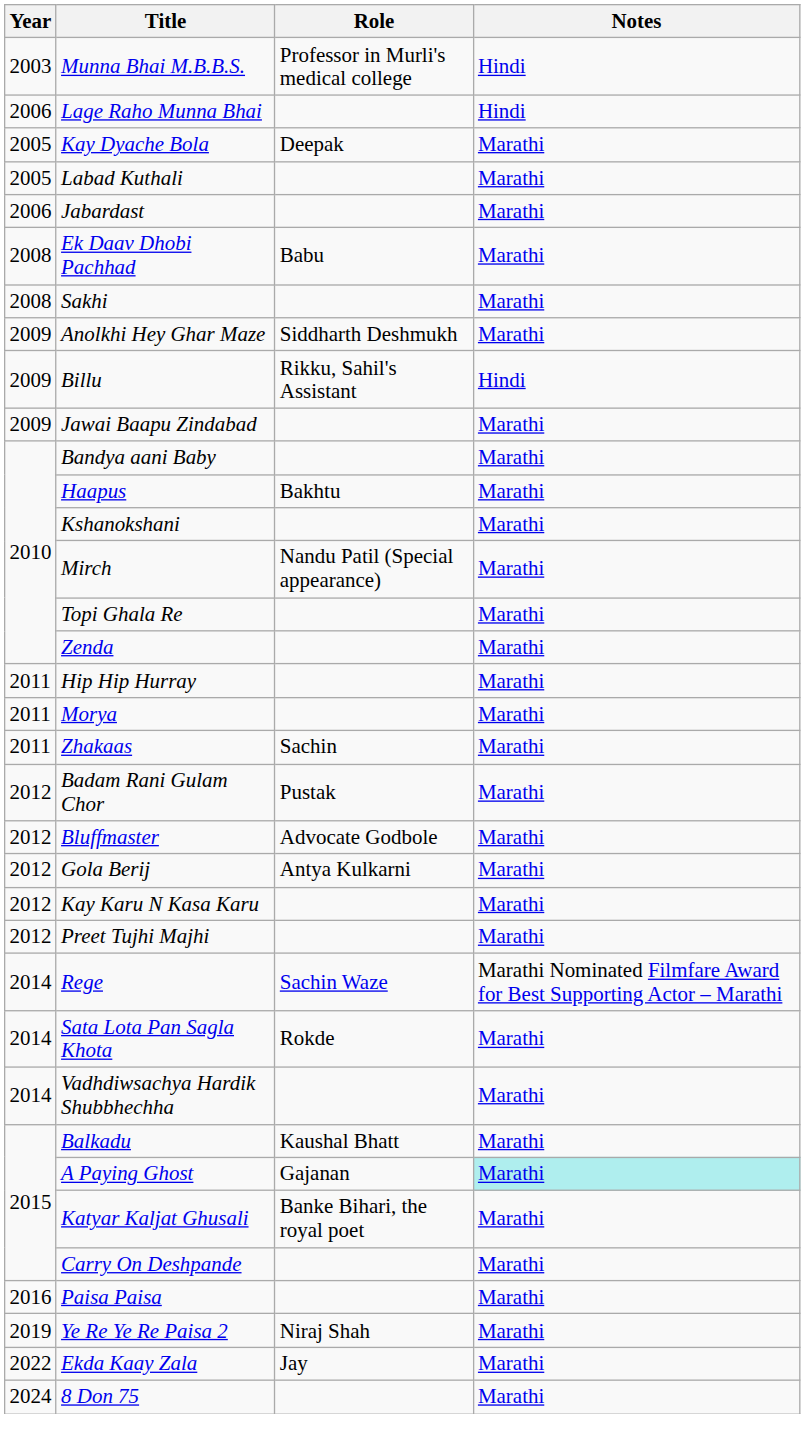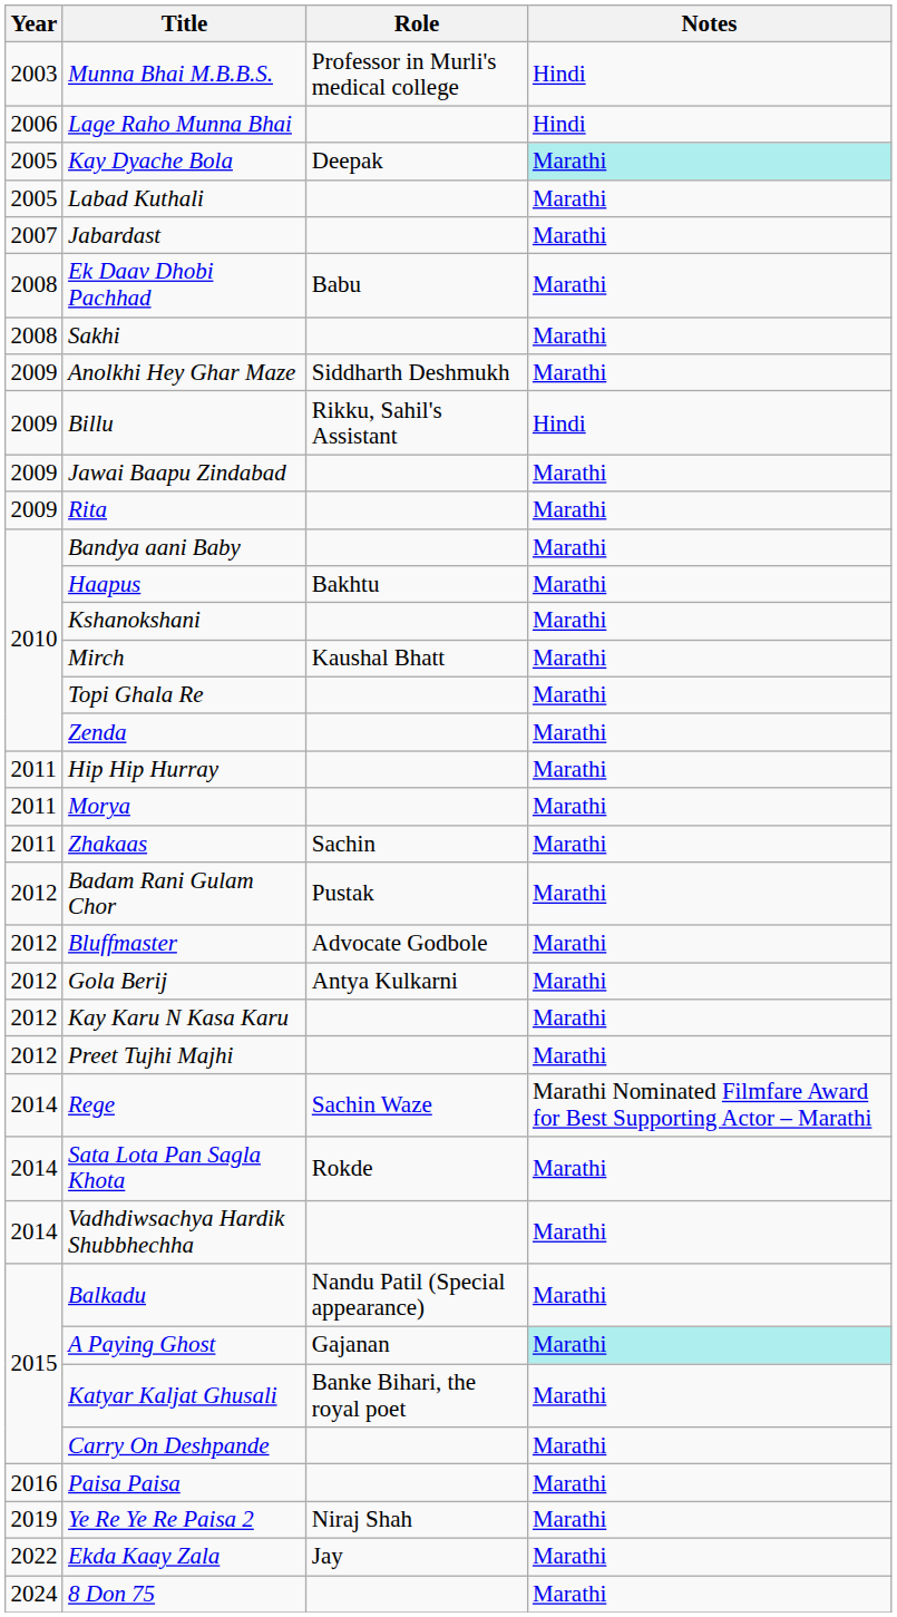Kay Dyache Bola | Notes: no background -> paleturquoise background
Jabardast | Year: 2006 -> 2007
+ row: 2009 | Rita | Marathi
Mirch | Role: Nandu Patil (Special appearance) -> Kaushal Bhatt
Balkadu | Role: Kaushal Bhatt -> Nandu Patil (Special appearance)
